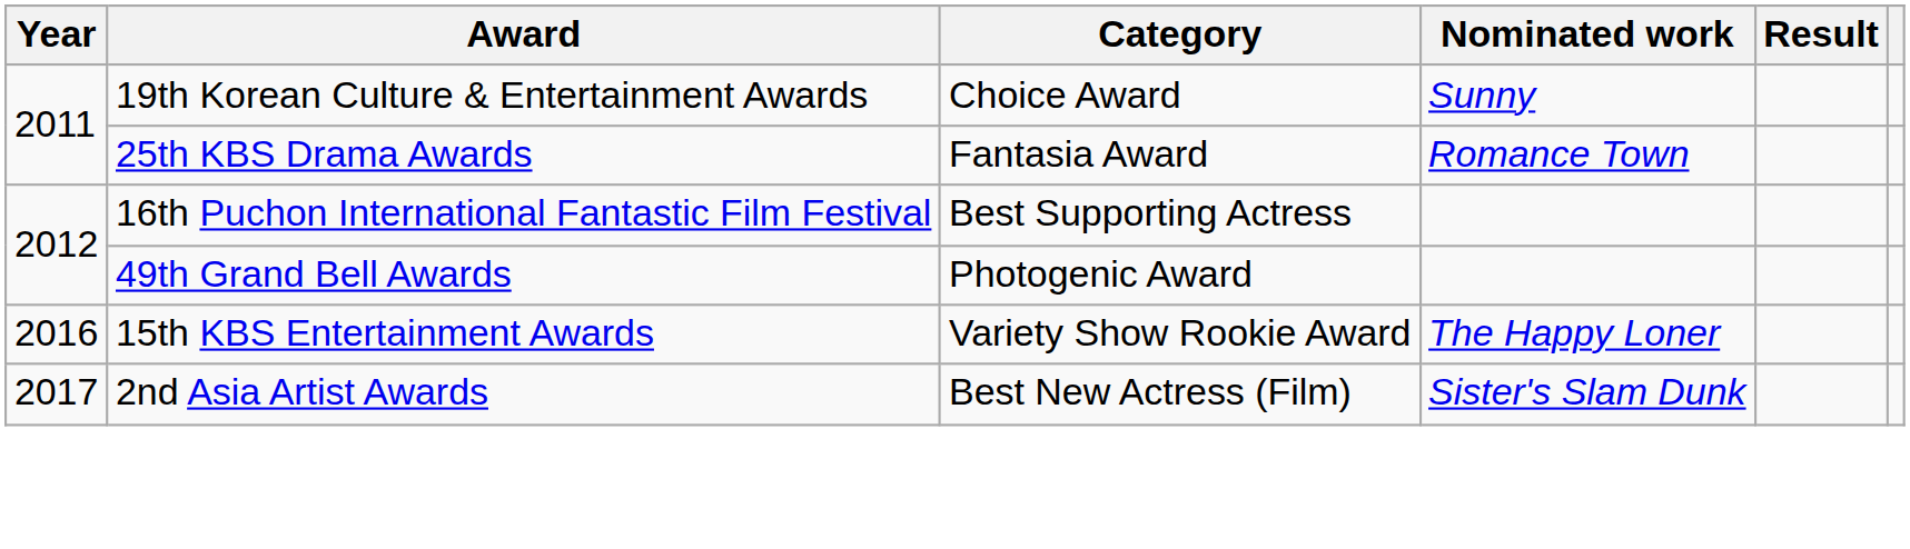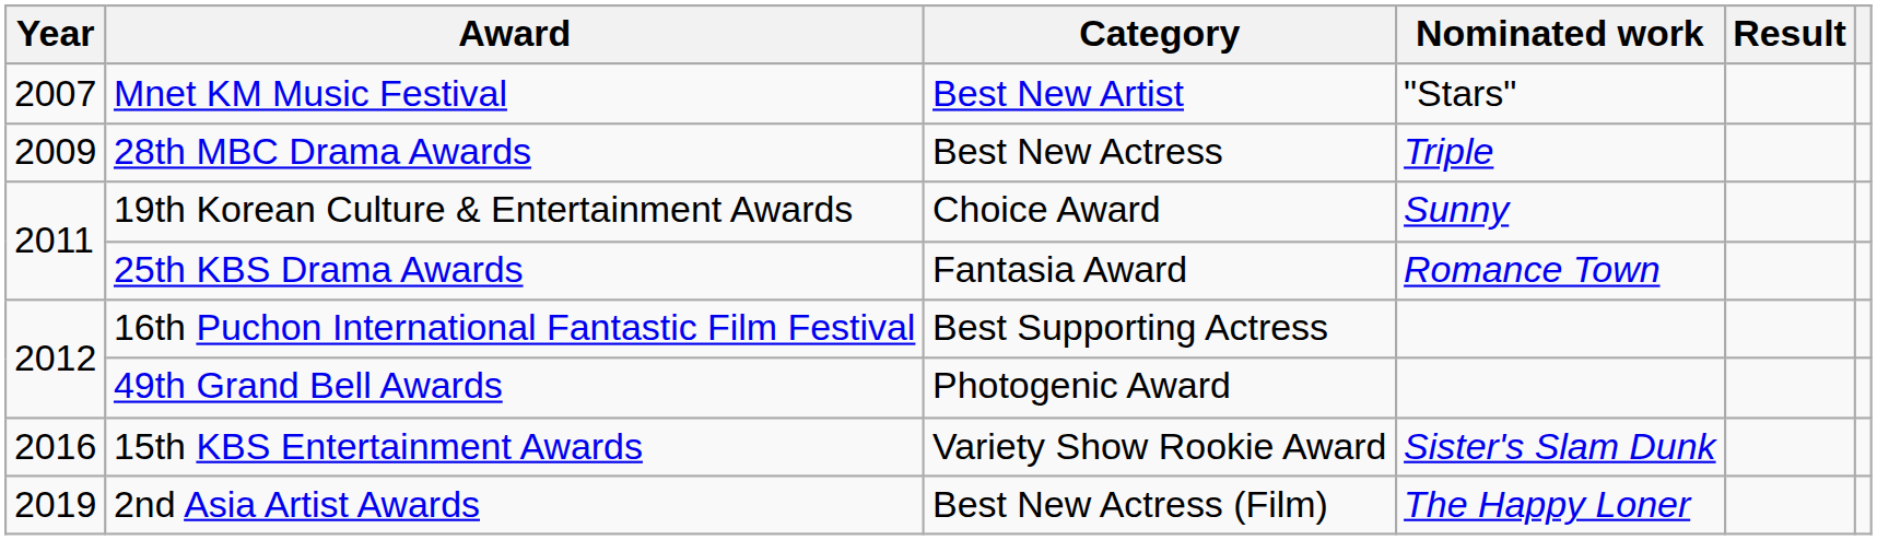+ row: 2007 | Mnet KM Music Festival | Best New Artist | "Stars"
+ row: 2009 | 28th MBC Drama Awards | Best New Actress | Triple
15th KBS Entertainment Awards | Nominated work: The Happy Loner -> Sister's Slam Dunk
2nd Asia Artist Awards | Year: 2017 -> 2019
2nd Asia Artist Awards | Nominated work: Sister's Slam Dunk -> The Happy Loner
